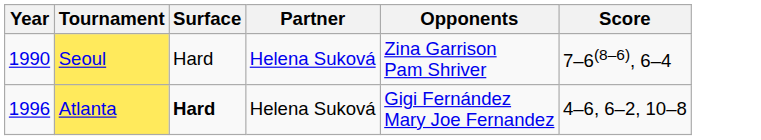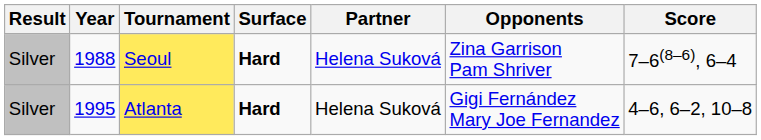+ column: Result | Silver | Silver
Seoul | Year: 1990 -> 1988
Seoul | Surface: normal -> bold
Atlanta | Year: 1996 -> 1995
